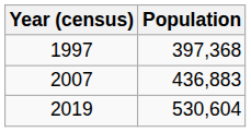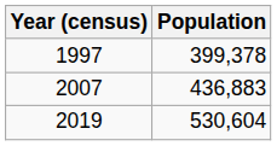1997 | Population: 397,368 -> 399,378
